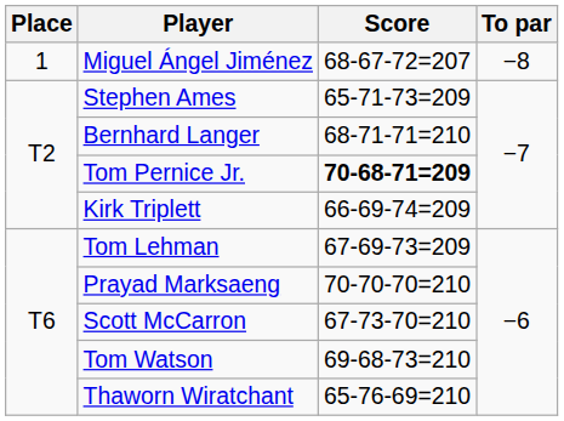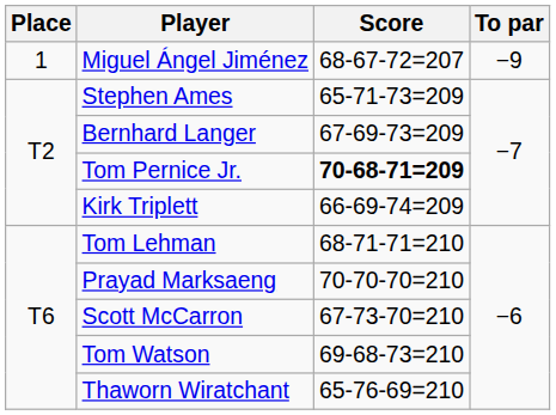Miguel Ángel Jiménez | To par: −8 -> −9
Bernhard Langer | Score: 68-71-71=210 -> 67-69-73=209
Tom Lehman | Score: 67-69-73=209 -> 68-71-71=210
